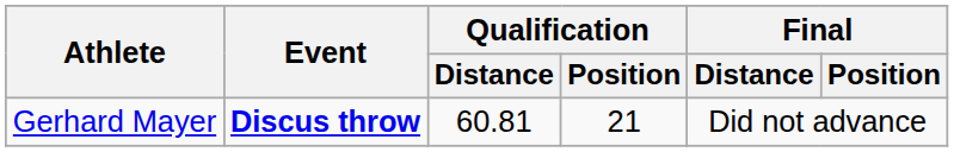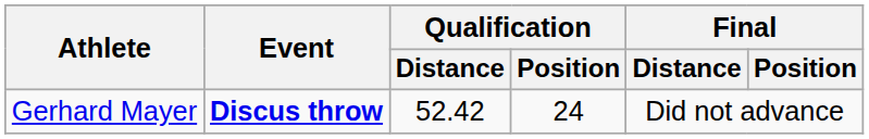Gerhard Mayer | Qualification / Distance: 60.81 -> 52.42
Gerhard Mayer | Qualification / Position: 21 -> 24
